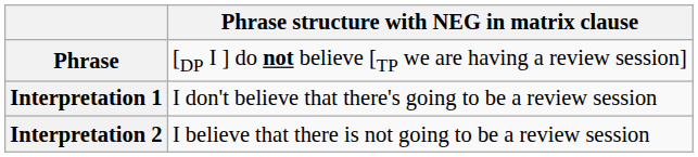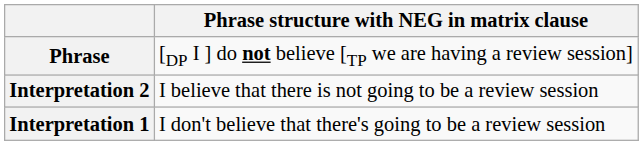rows swapped: Interpretation 1 <-> Interpretation 2
